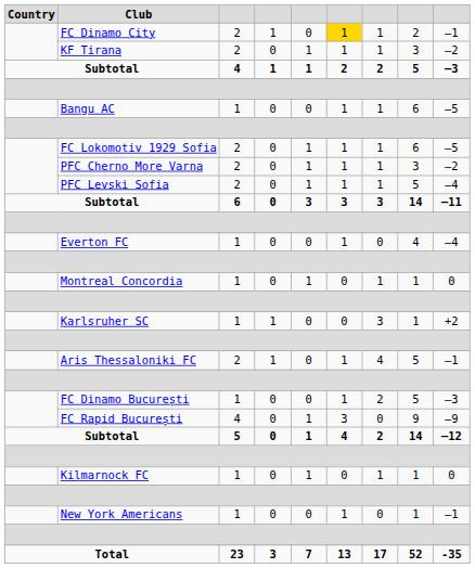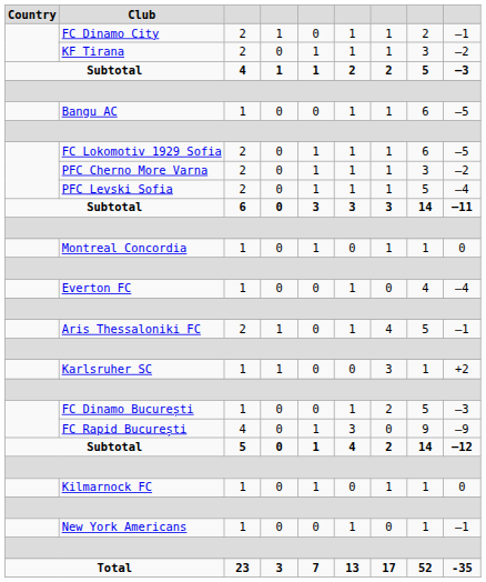FC Dinamo City | column 6: gold background -> no background
rows swapped: Montreal Concordia <-> Everton FC
rows swapped: Karlsruher SC <-> Aris Thessaloniki FC
